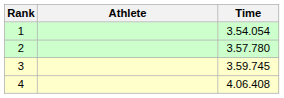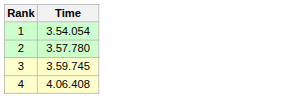- column: Athlete
